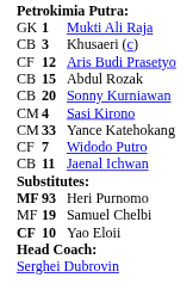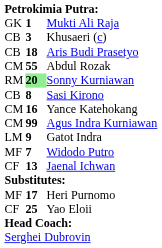Aris Budi Prasetyo | column 1: CF -> CB
Aris Budi Prasetyo | column 2: 12 -> 18
Abdul Rozak | column 1: CB -> CM
Abdul Rozak | column 2: 15 -> 55
Sonny Kurniawan | column 1: CB -> RM
Sonny Kurniawan | column 2: no background -> lightgreen background
Sasi Kirono | column 1: CM -> CB
Sasi Kirono | column 2: 4 -> 8
Yance Katehokang | column 2: 33 -> 16
+ row: CM | 99 | Agus Indra Kurniawan
+ row: LM | 9 | Gatot Indra
Widodo Putro | column 1: CF -> MF
Jaenal Ichwan | column 1: CB -> CF
Jaenal Ichwan | column 2: 11 -> 13
Heri Purnomo | column 1: bold -> normal
Heri Purnomo | column 2: 93 -> 17
- row: MF | 19 | Samuel Chelbi
Yao Eloii | column 1: bold -> normal
Yao Eloii | column 2: 10 -> 25
